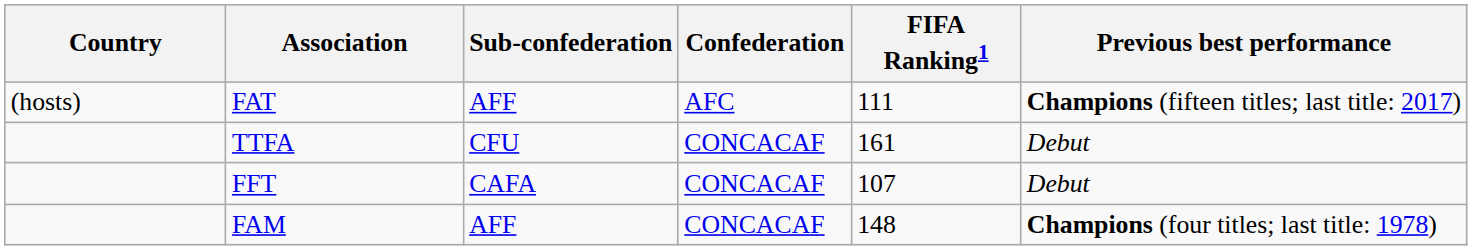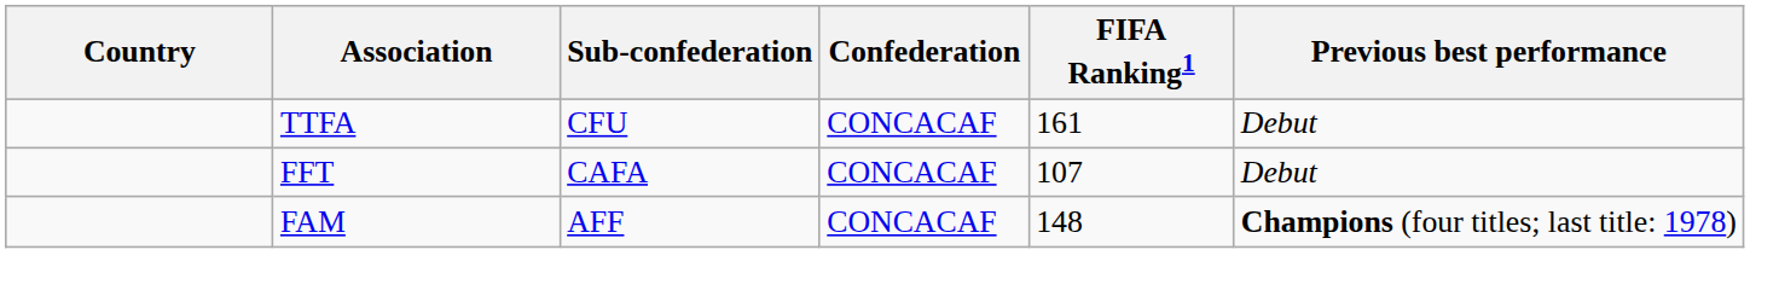- row: (hosts) | FAT | AFF | AFC | 111 | Champions (fifteen titles; last title: 2017)
